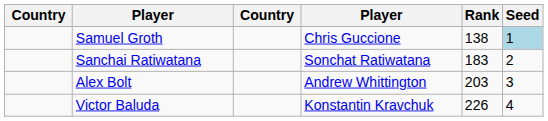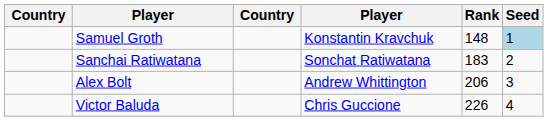Samuel Groth | column 4: Chris Guccione -> Konstantin Kravchuk
Samuel Groth | Rank: 138 -> 148
Alex Bolt | Rank: 203 -> 206
Victor Baluda | column 4: Konstantin Kravchuk -> Chris Guccione
